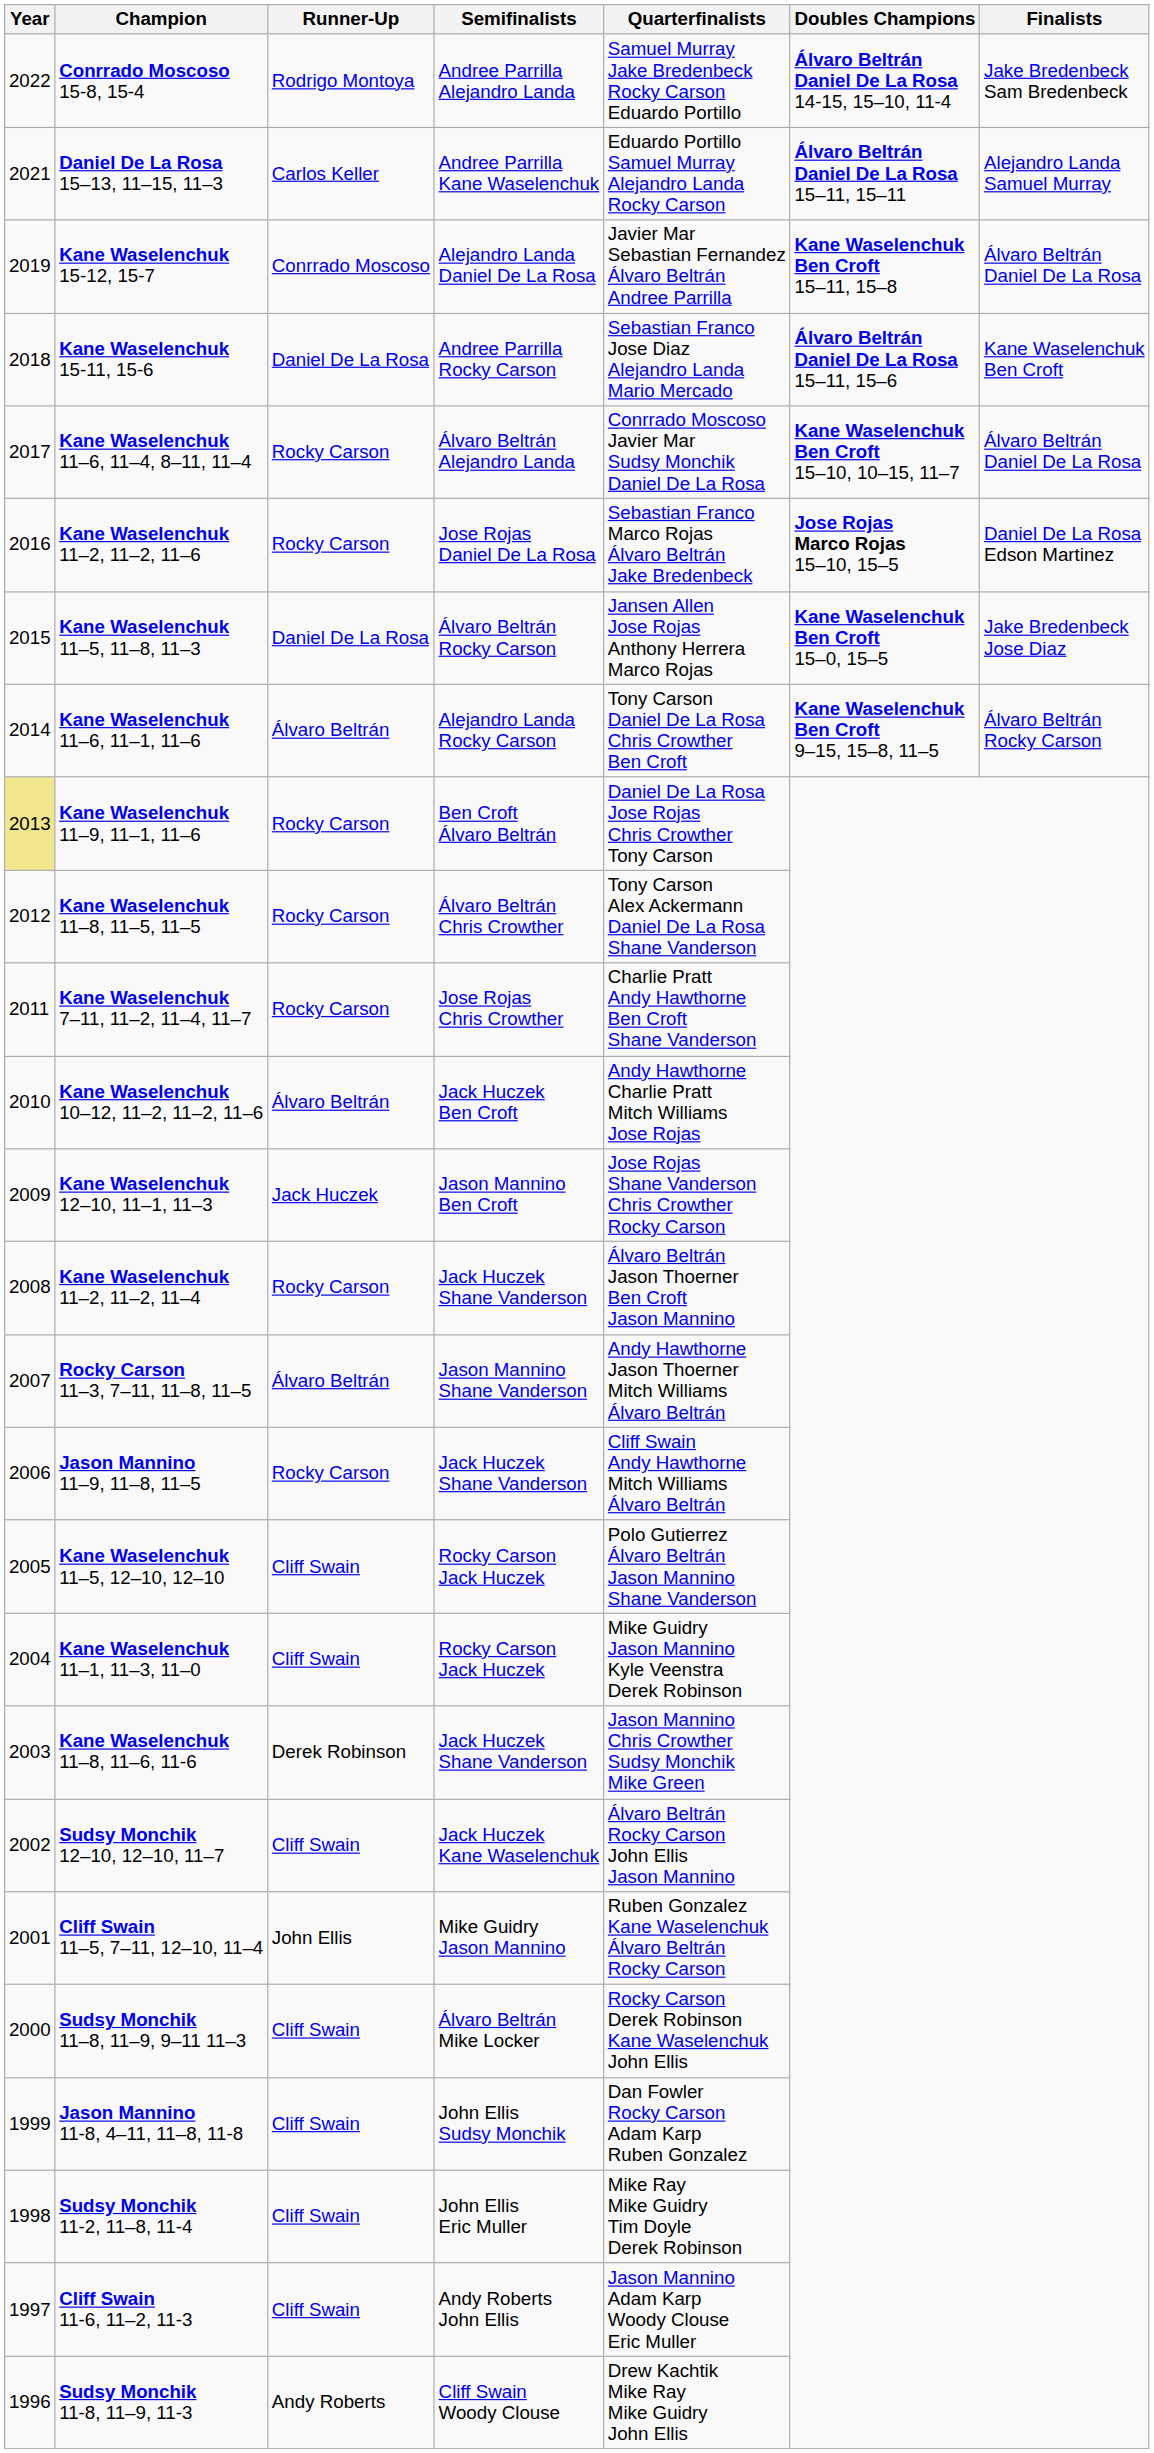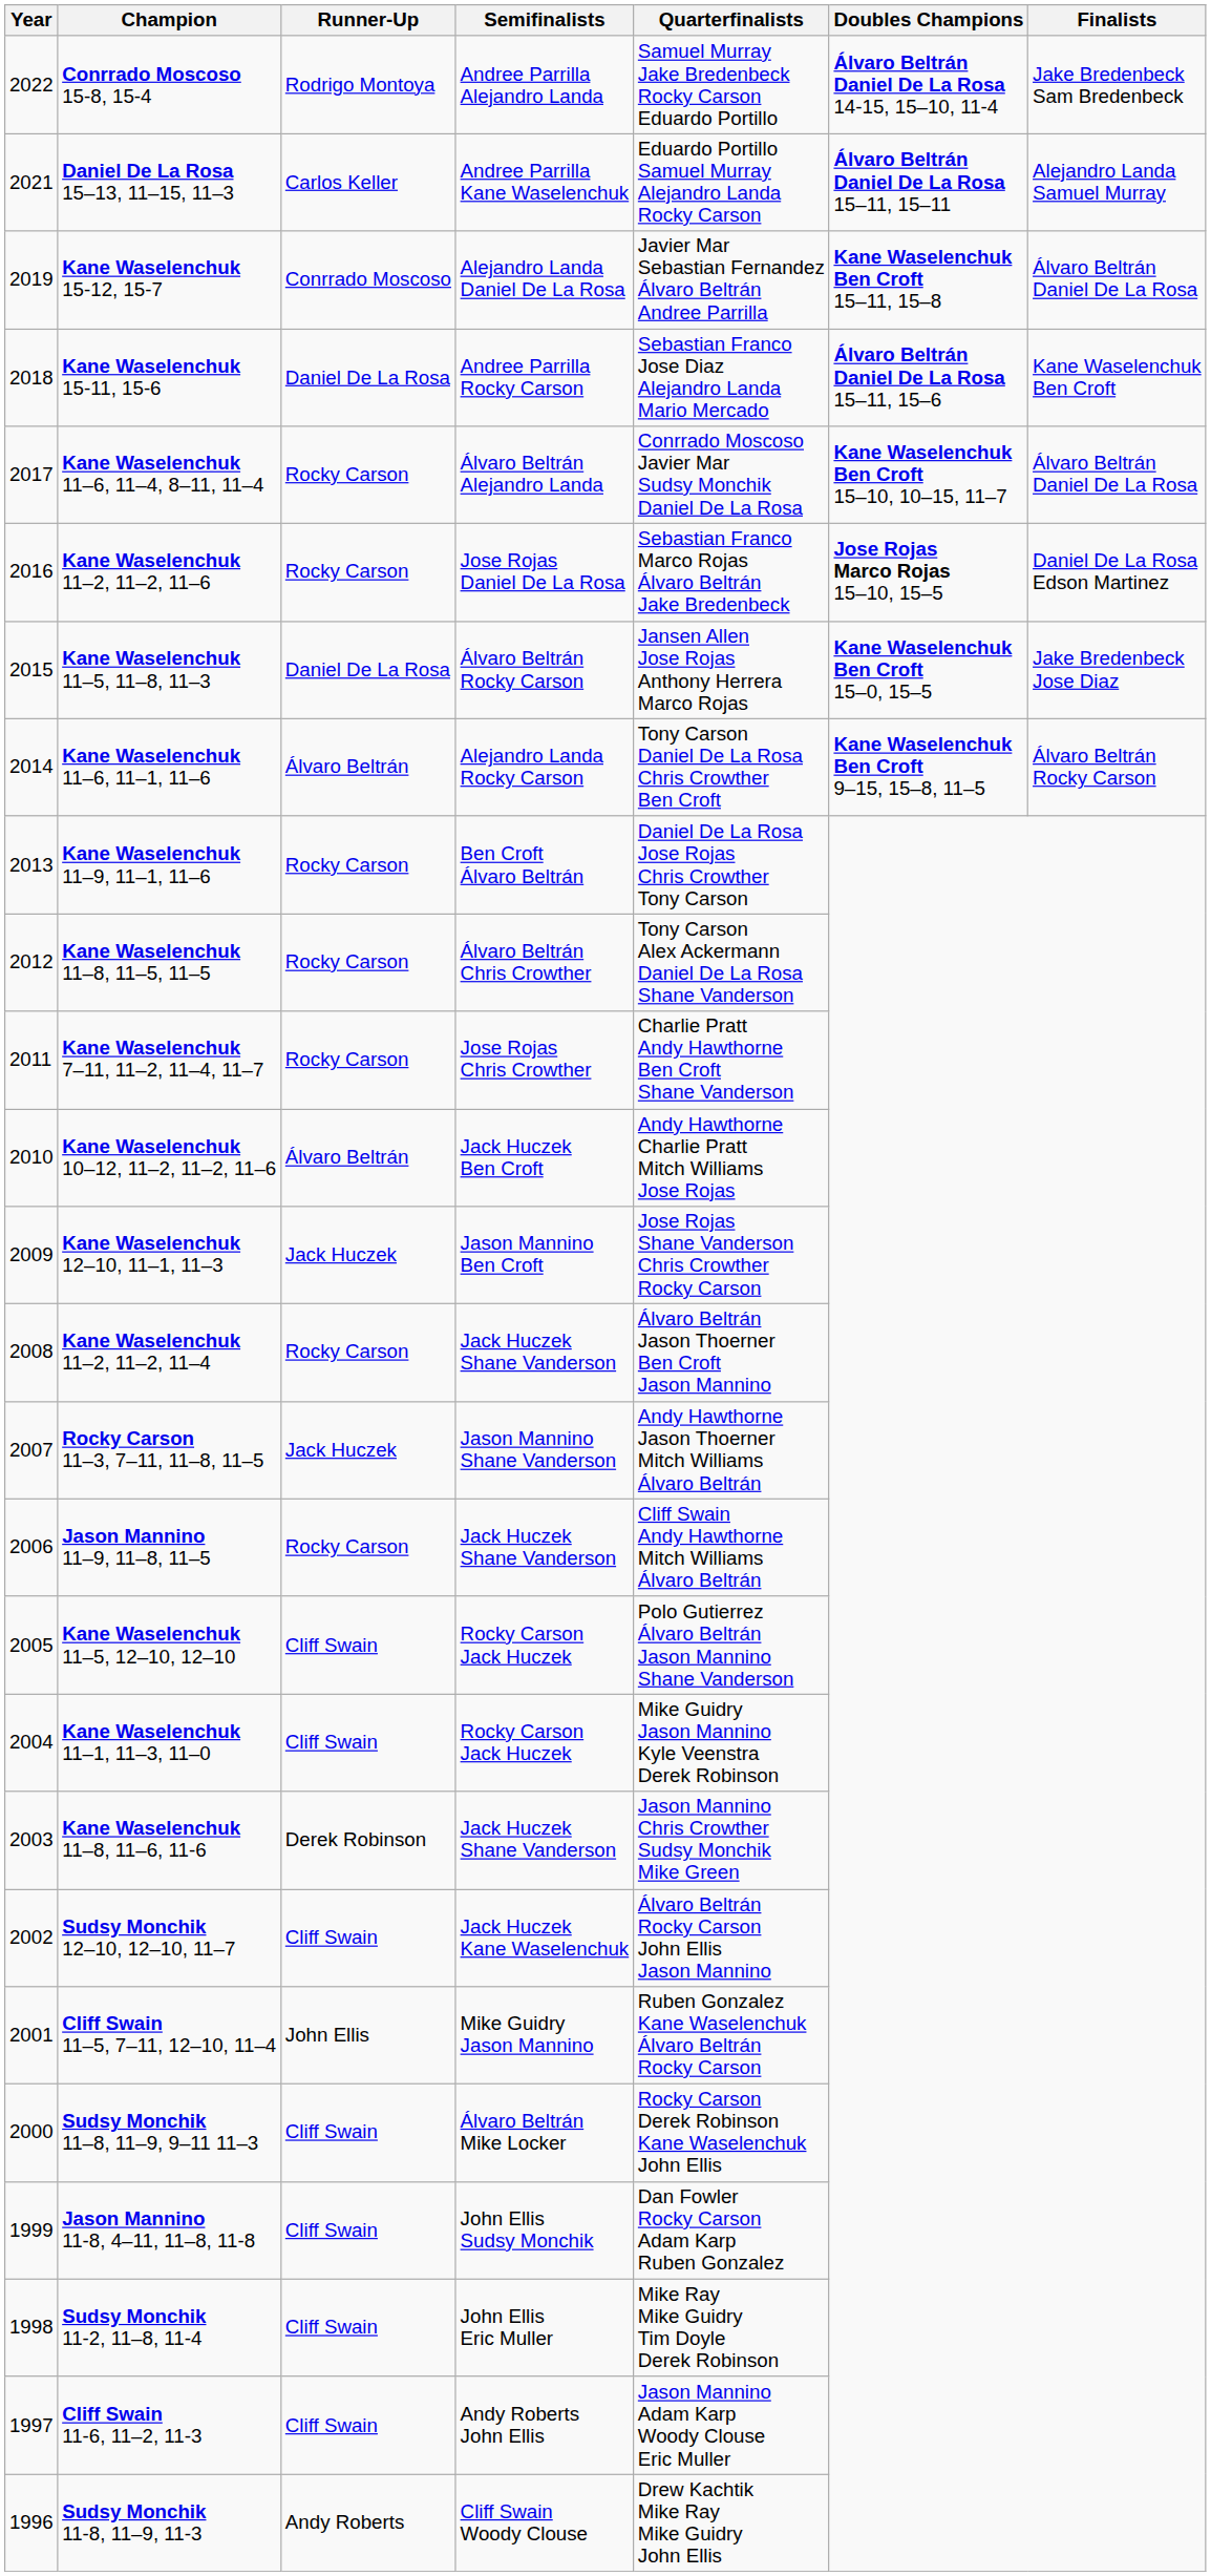Kane Waselenchuk 11–9, 11–1, 11–6 | Year: khaki background -> no background
Rocky Carson 11–3, 7–11, 11–8, 11–5 | Runner-Up: Álvaro Beltrán -> Jack Huczek
